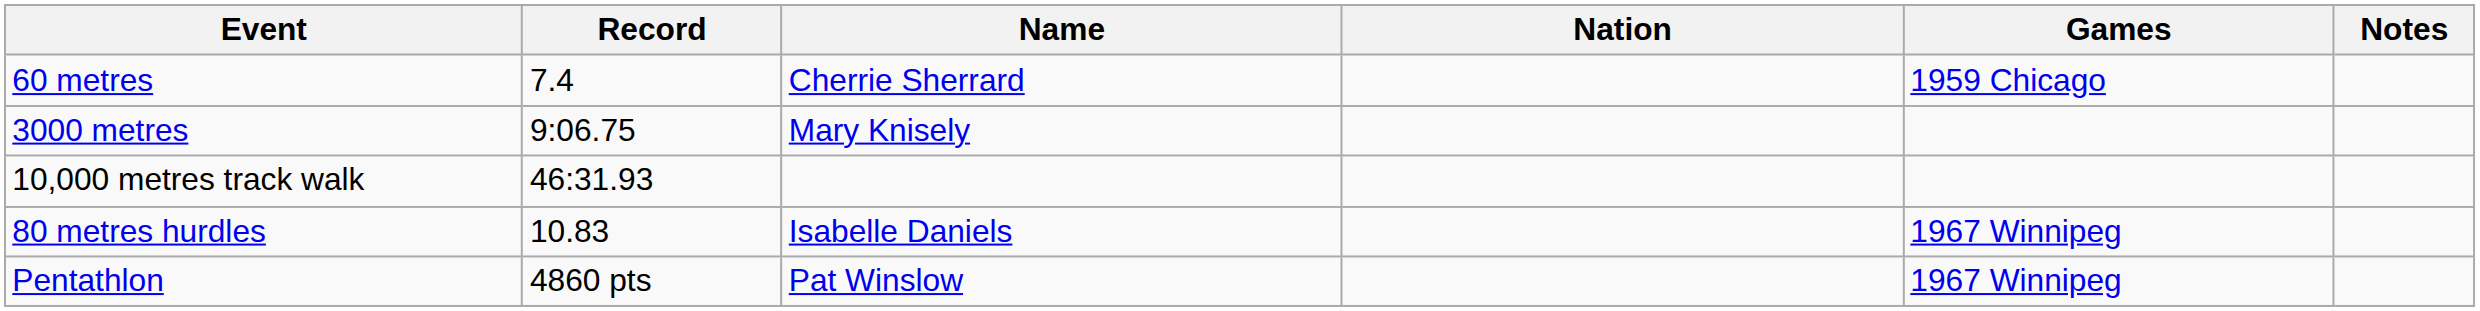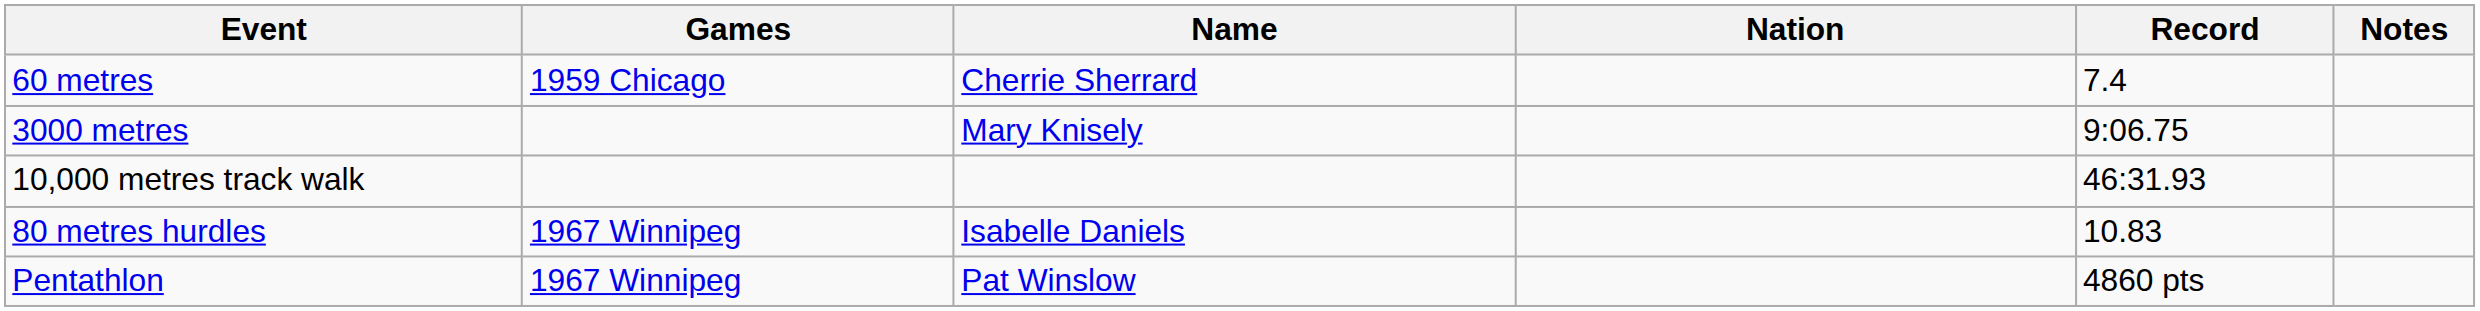columns swapped: Record <-> Games
